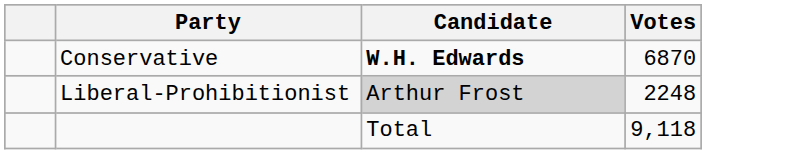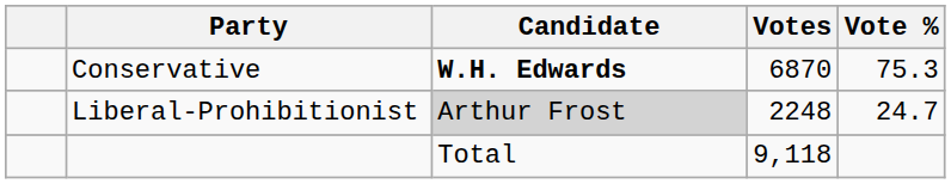+ column: Vote % | 75.3 | 24.7
